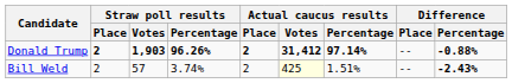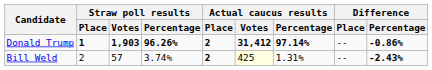Donald Trump | Straw poll results / Place: 2 -> 1
Donald Trump | Difference / Percentage: -0.88% -> -0.86%
Bill Weld | Actual caucus results / Place: normal -> bold
Bill Weld | Actual caucus results / Percentage: 1.51% -> 1.31%
